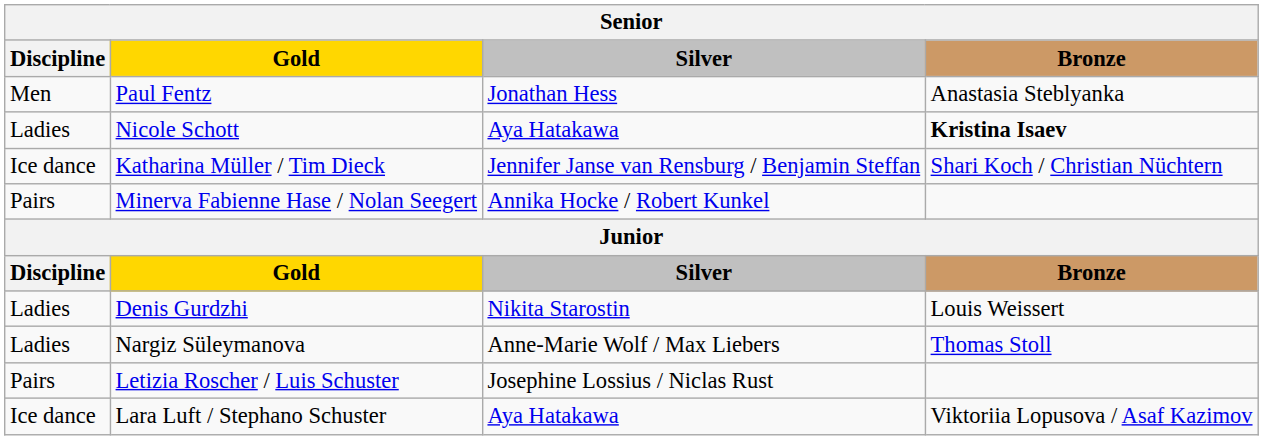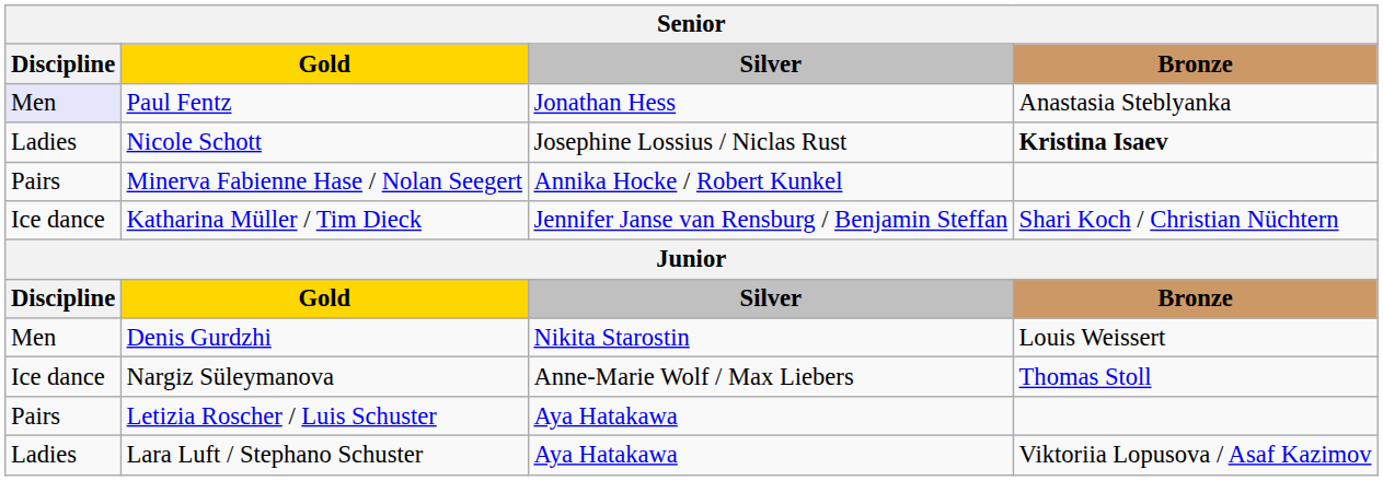Paul Fentz | Discipline: no background -> lavender background
Nicole Schott | Silver: Aya Hatakawa -> Josephine Lossius / Niclas Rust
rows swapped: Minerva Fabienne Hase / Nolan Seegert <-> Katharina Müller / Tim Dieck
Denis Gurdzhi | Discipline: Ladies -> Men
Nargiz Süleymanova | Discipline: Ladies -> Ice dance
Letizia Roscher / Luis Schuster | Silver: Josephine Lossius / Niclas Rust -> Aya Hatakawa
Lara Luft / Stephano Schuster | Discipline: Ice dance -> Ladies
